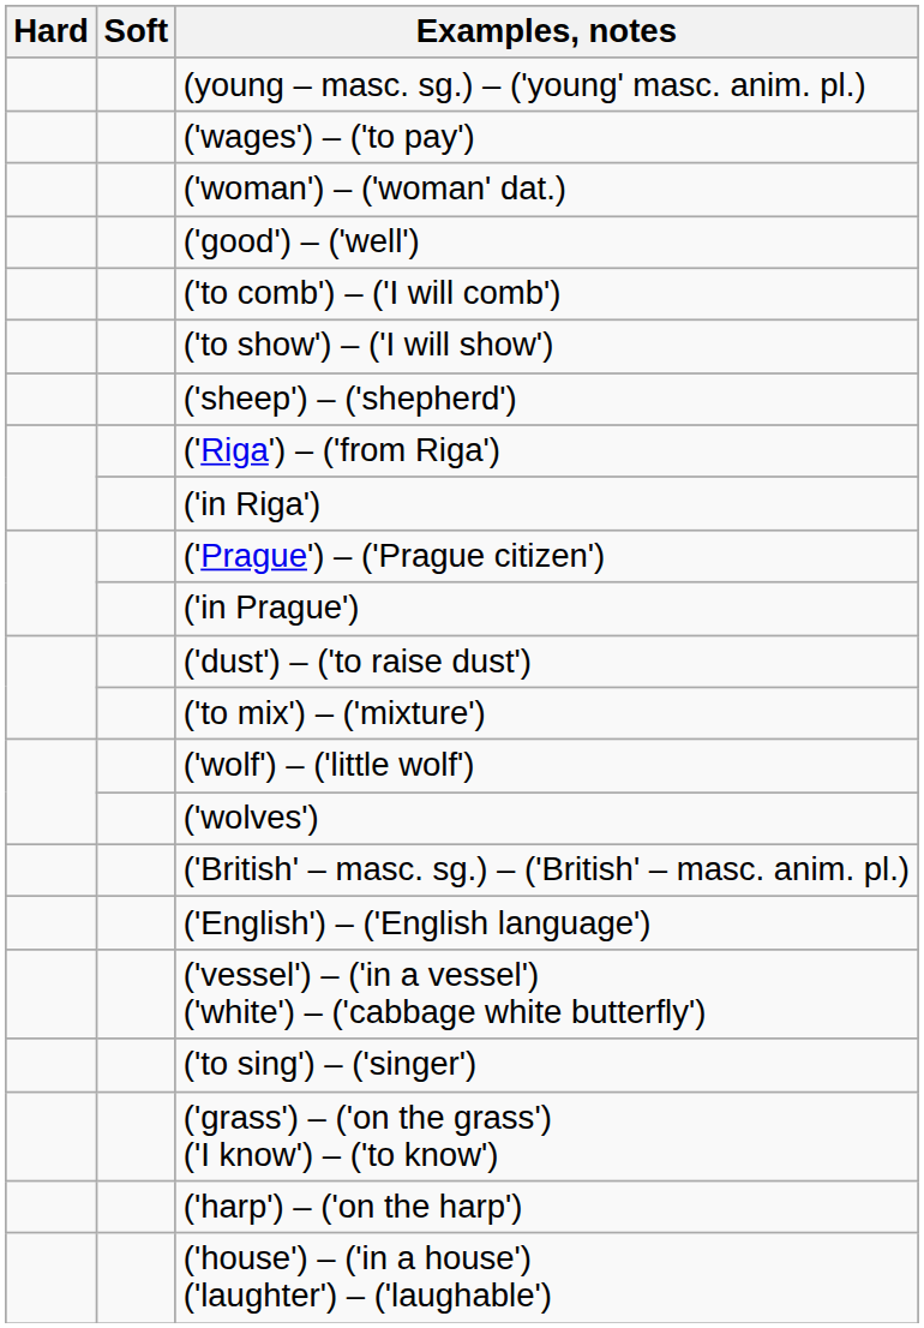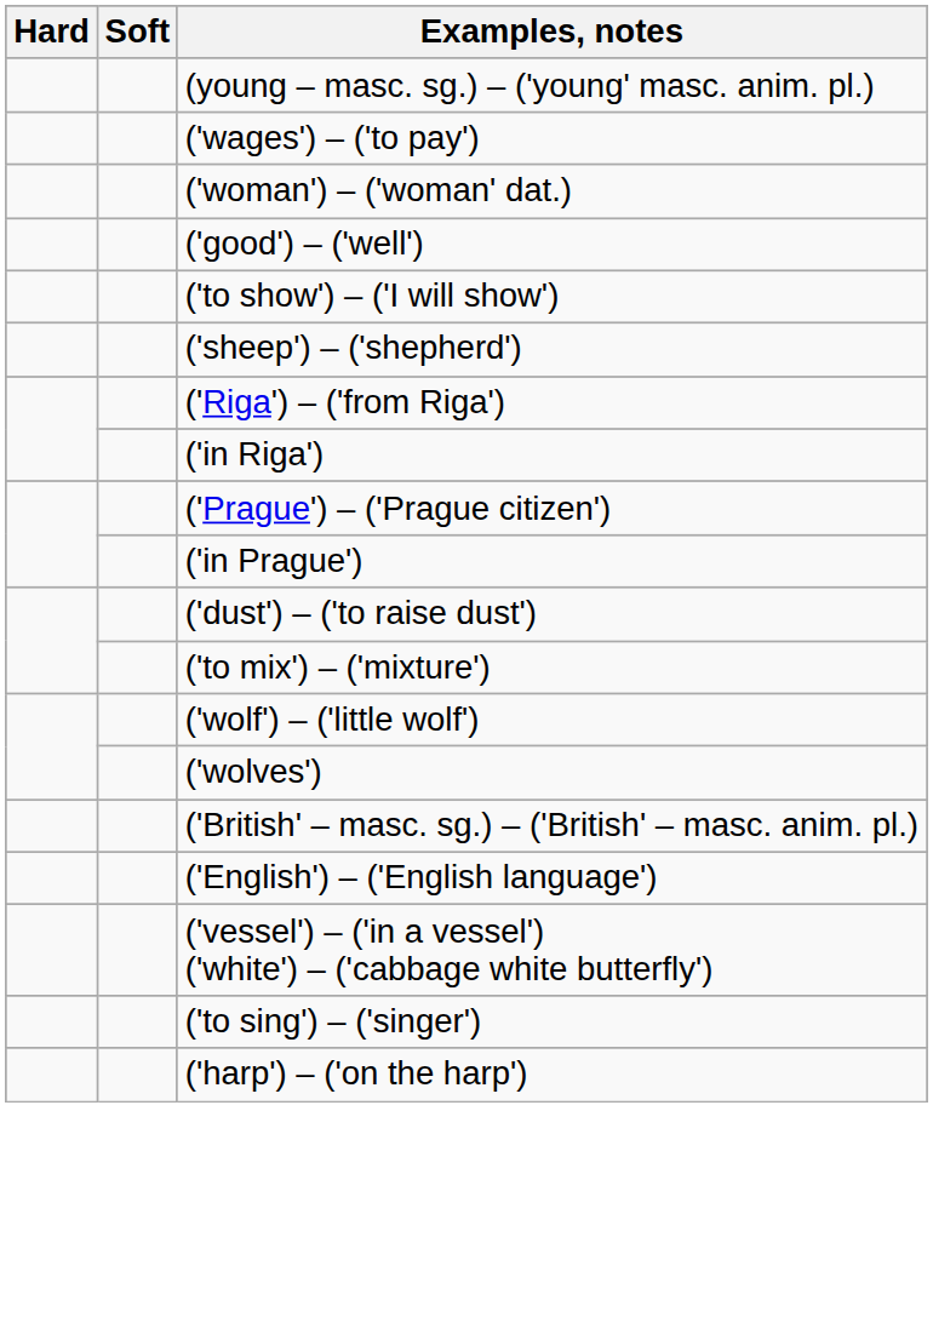- row: ('to comb') – ('I will comb')
- row: ('grass') – ('on the grass') ('I know') – ('to know')
- row: ('house') – ('in a house') ('laughter') – ('laughable')
